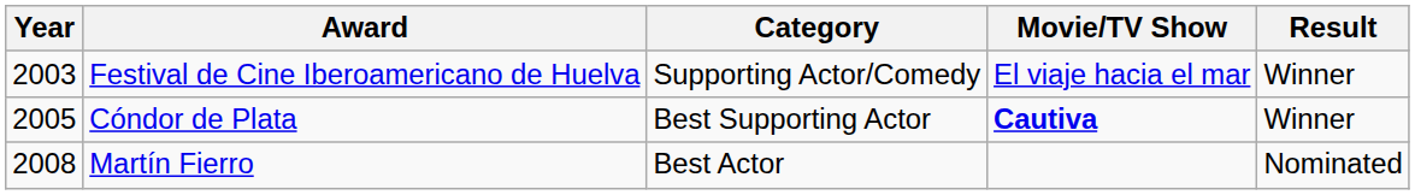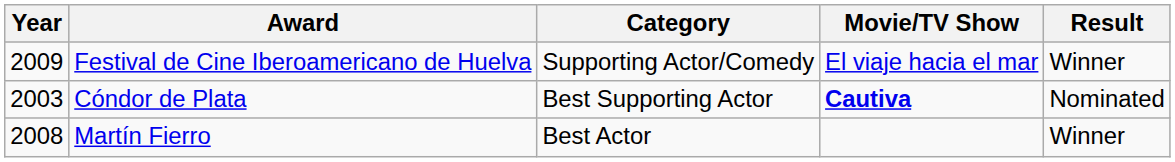Festival de Cine Iberoamericano de Huelva | Year: 2003 -> 2009
Cóndor de Plata | Year: 2005 -> 2003
Cóndor de Plata | Result: Winner -> Nominated
Martín Fierro | Result: Nominated -> Winner
